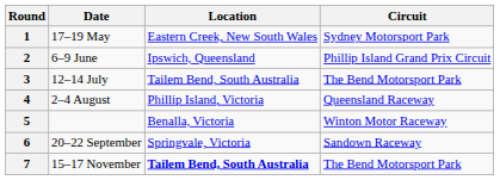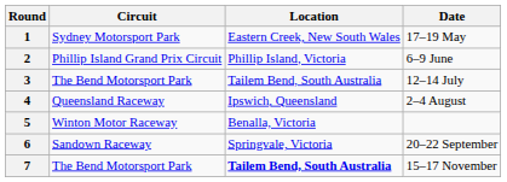columns swapped: Circuit <-> Date
2 | Location: Ipswich, Queensland -> Phillip Island, Victoria
4 | Location: Phillip Island, Victoria -> Ipswich, Queensland
